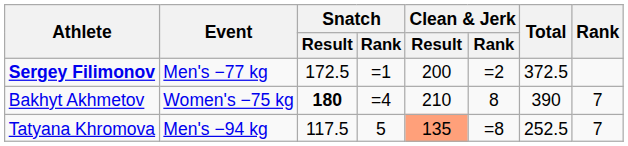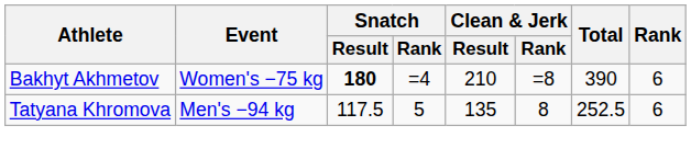- row: Sergey Filimonov | Men's −77 kg | 172.5 | =1 | 200 | =2 | 372.5
Bakhyt Akhmetov | Clean & Jerk / Rank: 8 -> =8
Bakhyt Akhmetov | Rank: 7 -> 6
Tatyana Khromova | Clean & Jerk / Result: lightsalmon background -> no background
Tatyana Khromova | Clean & Jerk / Rank: =8 -> 8
Tatyana Khromova | Rank: 7 -> 6
